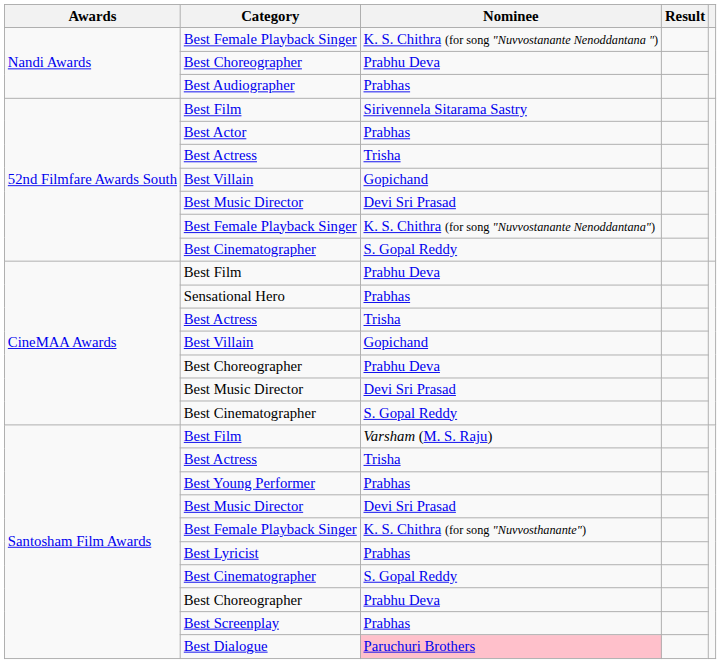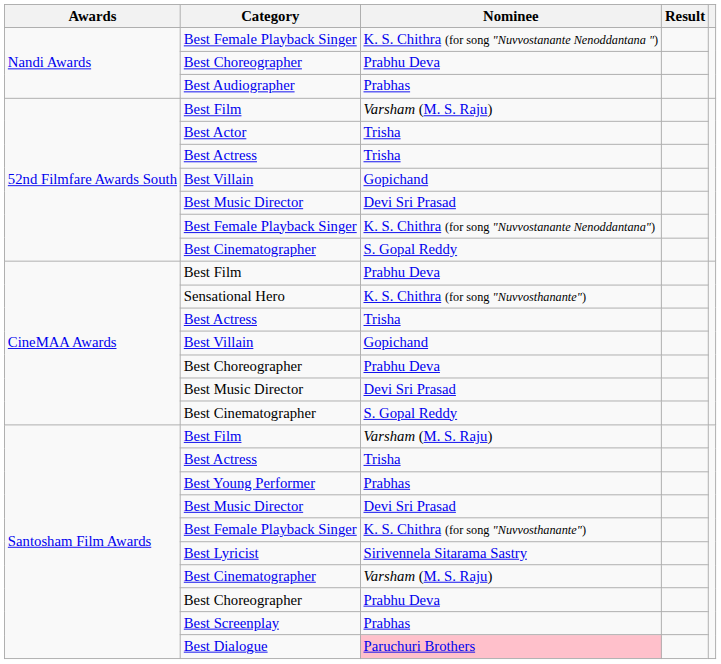52nd Filmfare Awards South / Best Film | Nominee: Sirivennela Sitarama Sastry -> Varsham (M. S. Raju)
Best Actor | Nominee: Prabhas -> Trisha
Sensational Hero | Nominee: Prabhas -> K. S. Chithra (for song "Nuvvosthanante")
Best Lyricist | Nominee: Prabhas -> Sirivennela Sitarama Sastry
Santosham Film Awards / Best Cinematographer | Nominee: S. Gopal Reddy -> Varsham (M. S. Raju)
